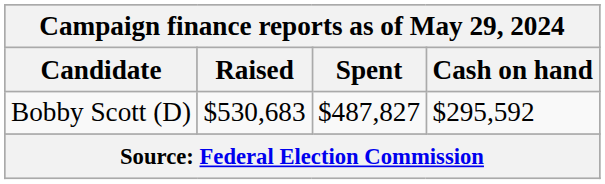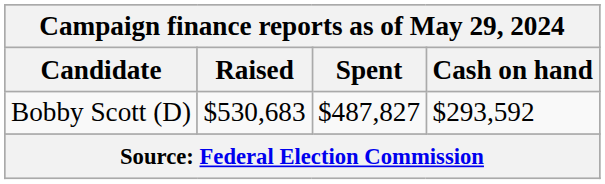Bobby Scott (D) | Cash on hand: $295,592 -> $293,592
